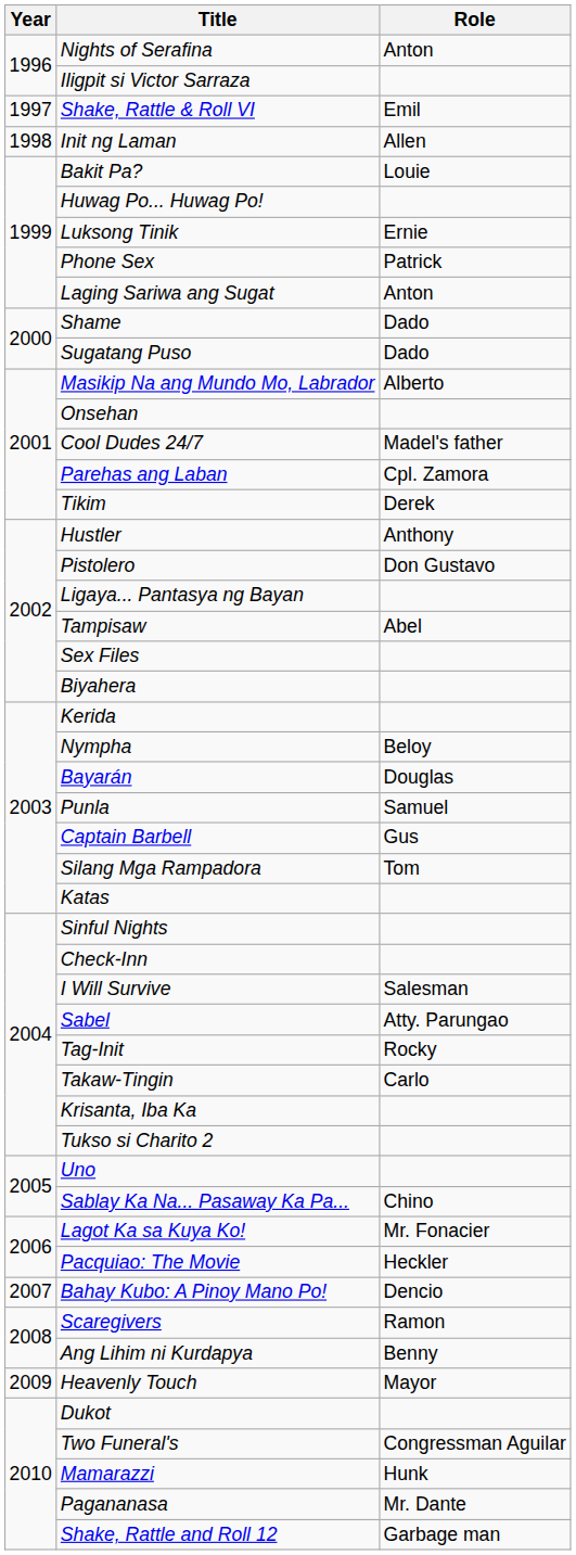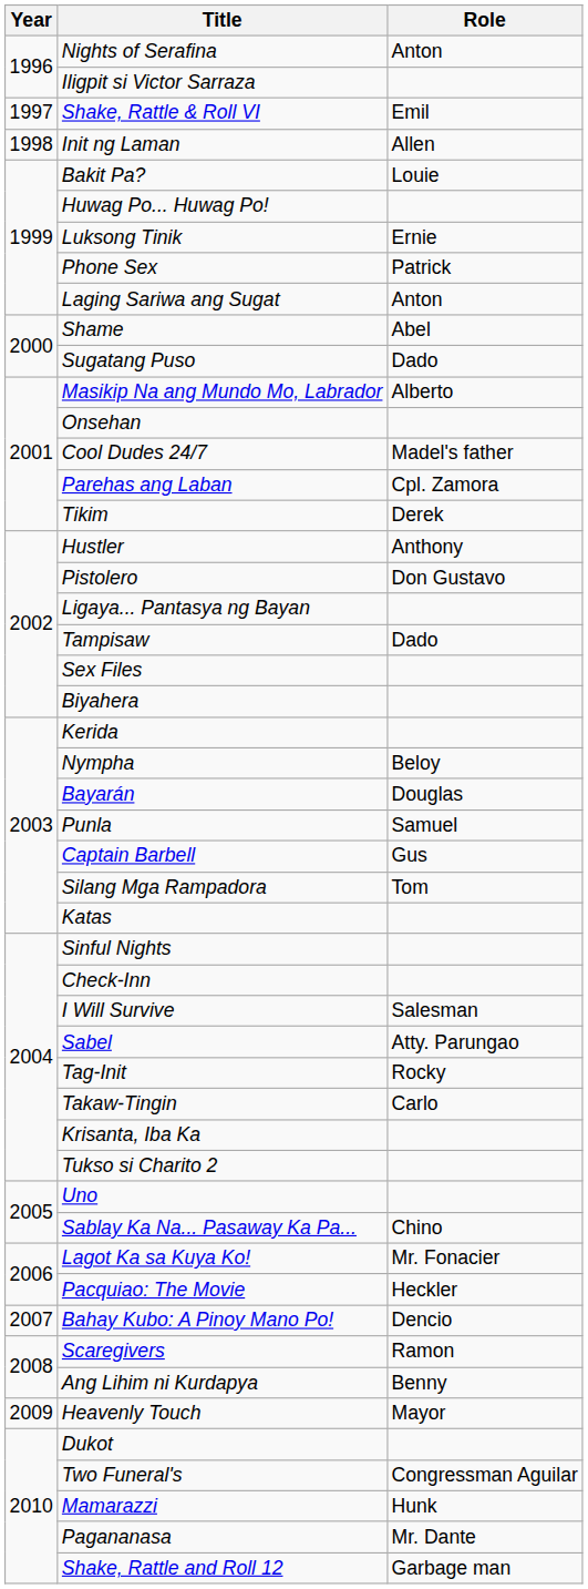Shame | Role: Dado -> Abel
Tampisaw | Role: Abel -> Dado
